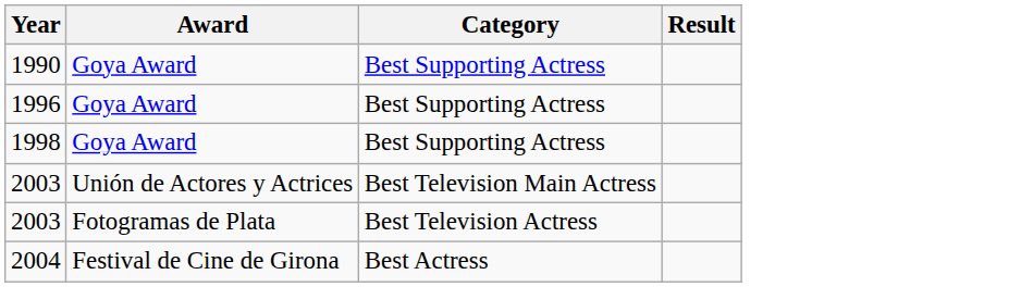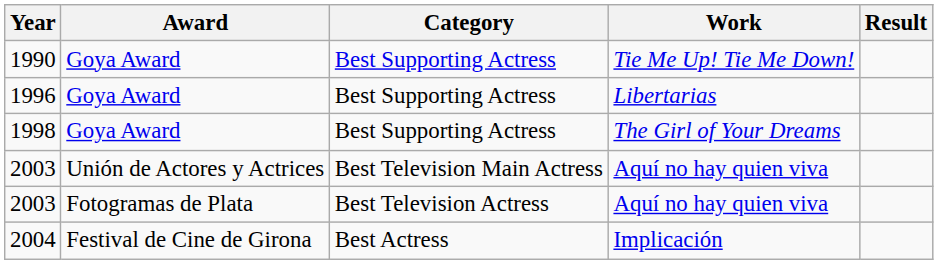+ column: Work | Tie Me Up! Tie Me Down! | Libertarias | The Girl of Your Dreams | Aquí no hay quien viva | Aquí no hay quien viva | Implicación
